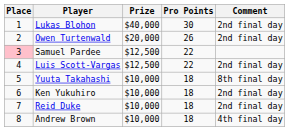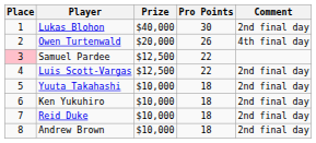Owen Turtenwald | Comment: 2nd final day -> 4th final day
Yuuta Takahashi | Comment: 8th final day -> 2nd final day
Andrew Brown | Comment: 4th final day -> 2nd final day
